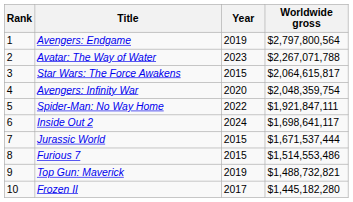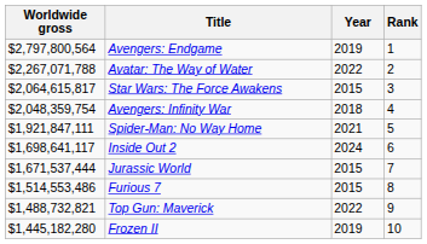columns swapped: Rank <-> Worldwide gross
Avatar: The Way of Water | Year: 2023 -> 2022
Avengers: Infinity War | Year: 2020 -> 2018
Spider-Man: No Way Home | Year: 2022 -> 2021
Top Gun: Maverick | Year: 2019 -> 2022
Frozen II | Year: 2017 -> 2019
